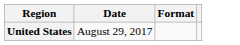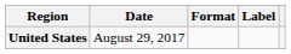+ column: Label
